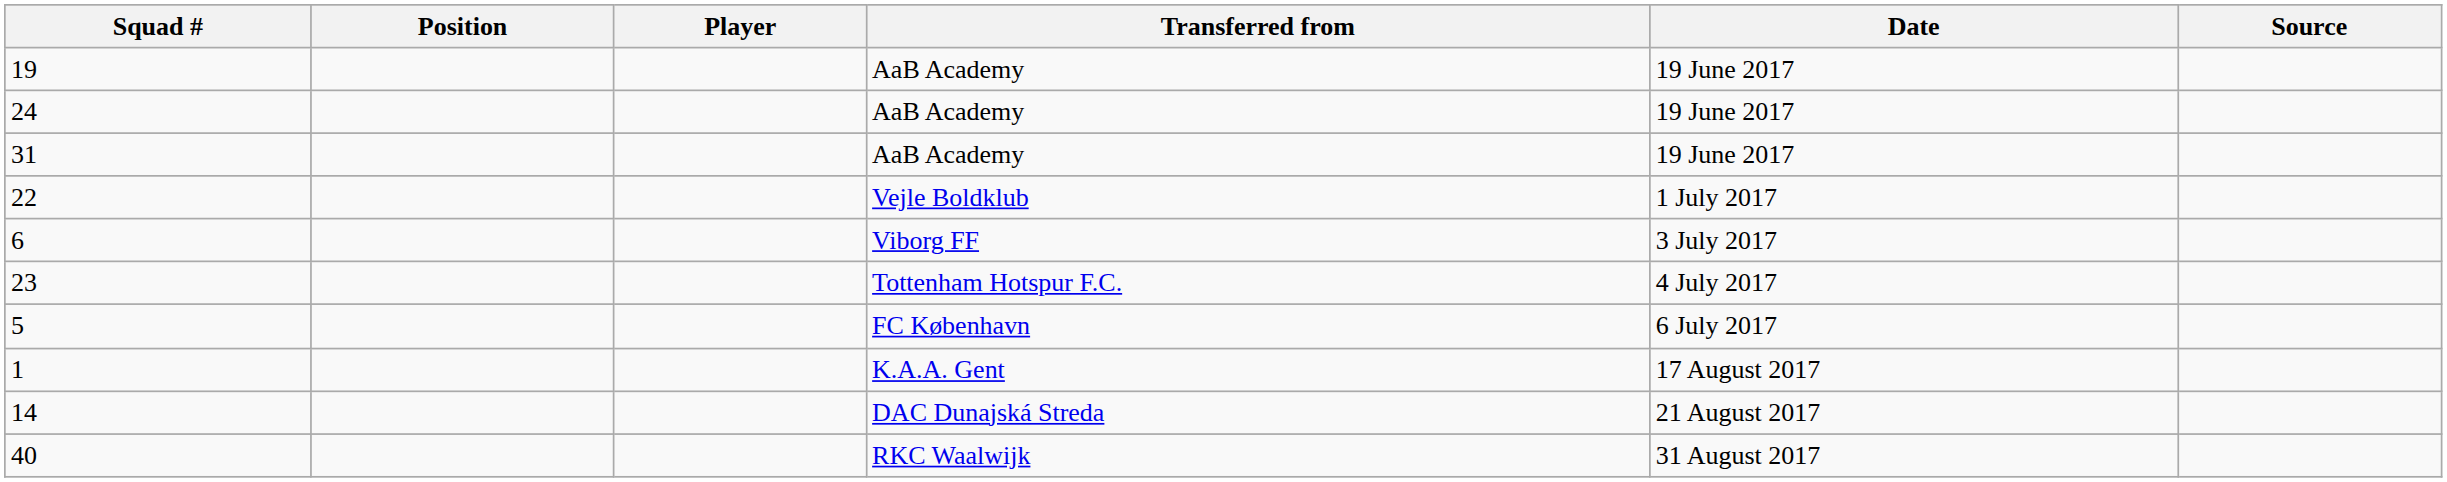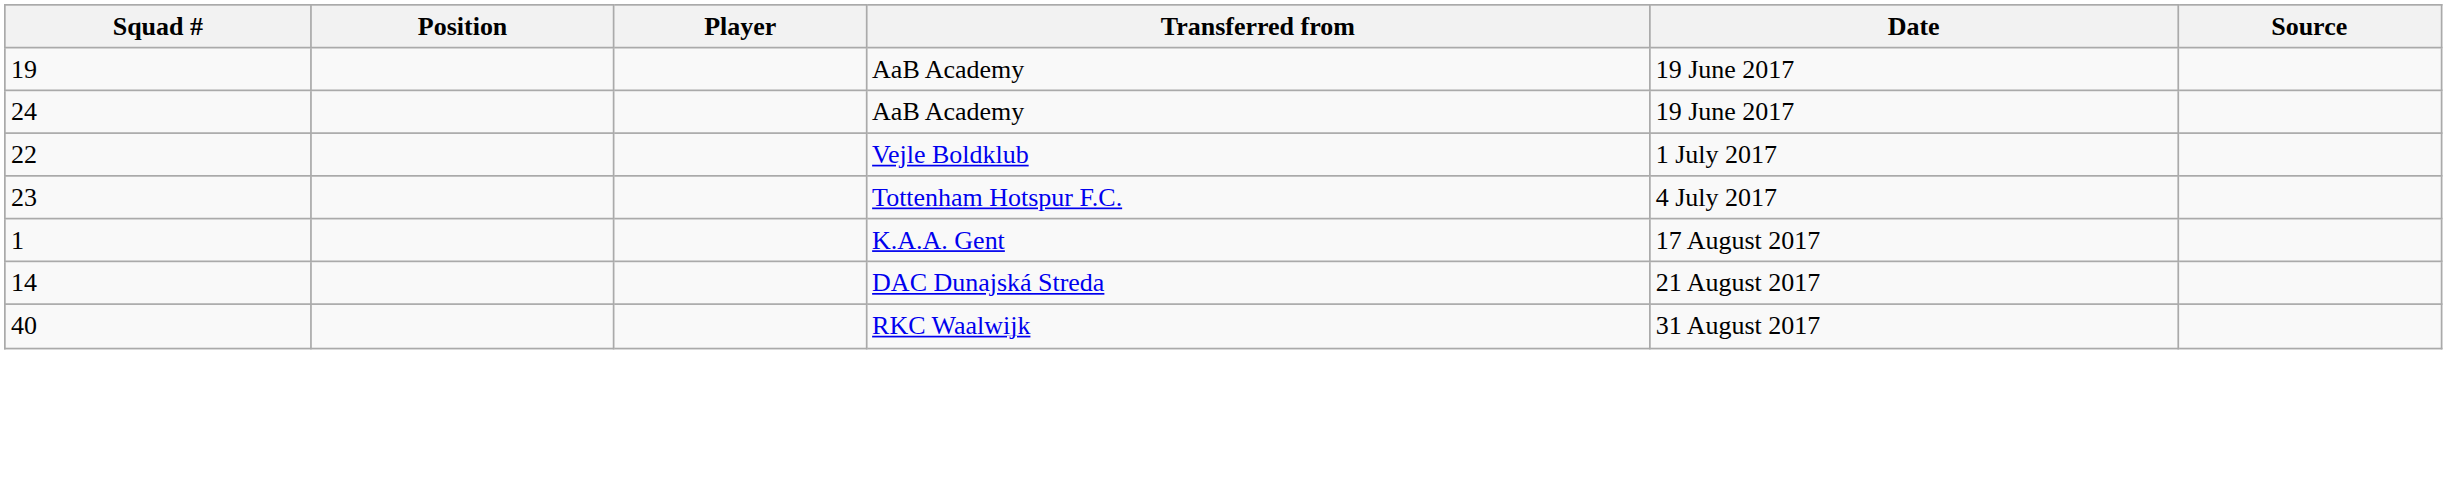- row: 31 | AaB Academy | 19 June 2017
- row: 6 | Viborg FF | 3 July 2017
- row: 5 | FC København | 6 July 2017
